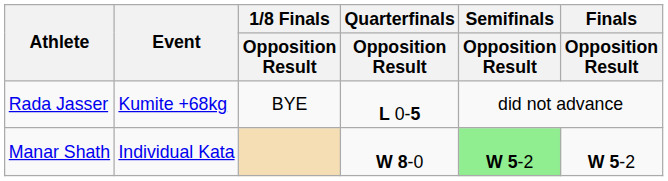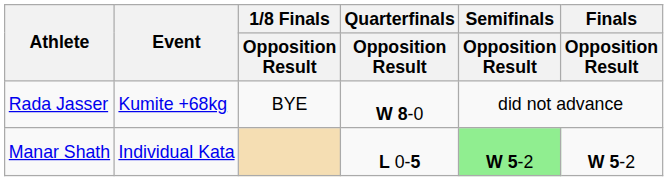Rada Jasser | Quarterfinals / Opposition Result: L 0-5 -> W 8-0
Manar Shath | Quarterfinals / Opposition Result: W 8-0 -> L 0-5
